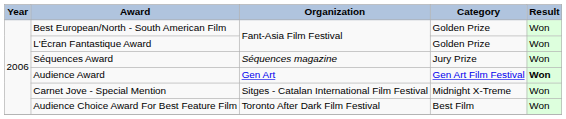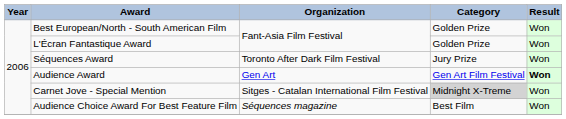Séquences Award | Organization: Séquences magazine -> Toronto After Dark Film Festival
Carnet Jove - Special Mention | Category: no background -> lightgrey background
Audience Choice Award For Best Feature Film | Organization: Toronto After Dark Film Festival -> Séquences magazine
